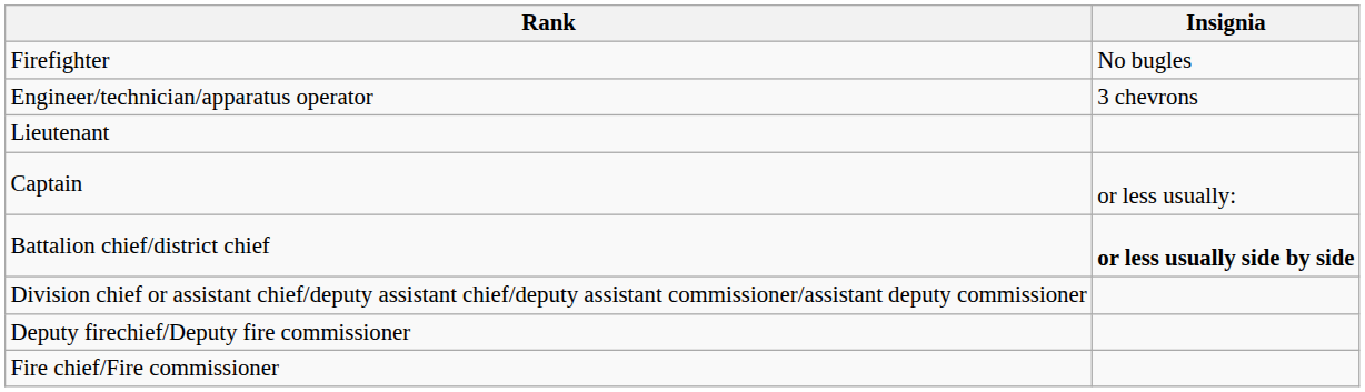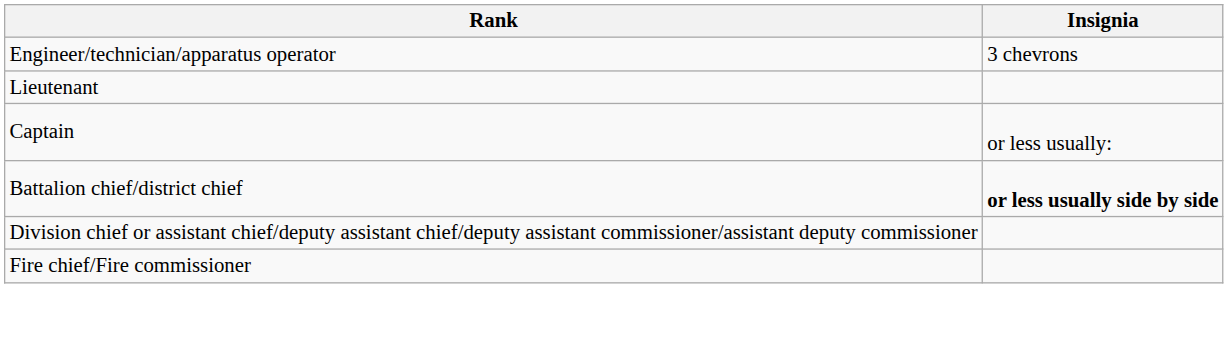- row: Firefighter | No bugles
- row: Deputy firechief/Deputy fire commissioner
